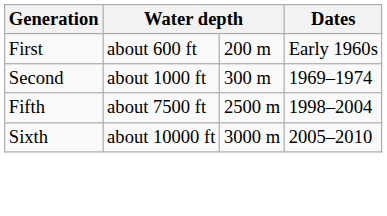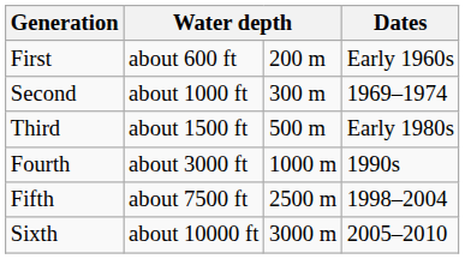+ row: Third | about 1500 ft | 500 m | Early 1980s
+ row: Fourth | about 3000 ft | 1000 m | 1990s
